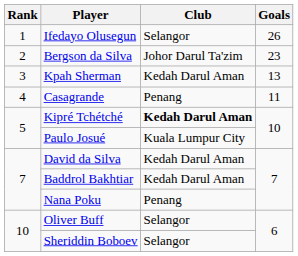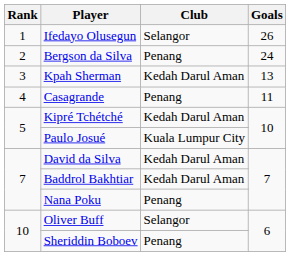Bergson da Silva | Club: Johor Darul Ta'zim -> Penang
Bergson da Silva | Goals: 23 -> 24
Kipré Tchétché | Club: bold -> normal
Sheriddin Boboev | Club: Selangor -> Penang
